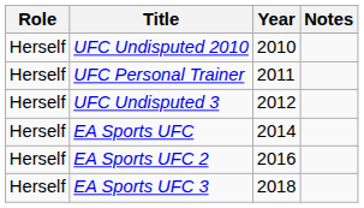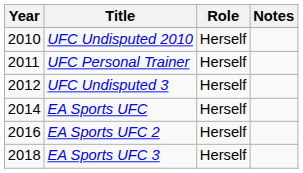columns swapped: Year <-> Role
